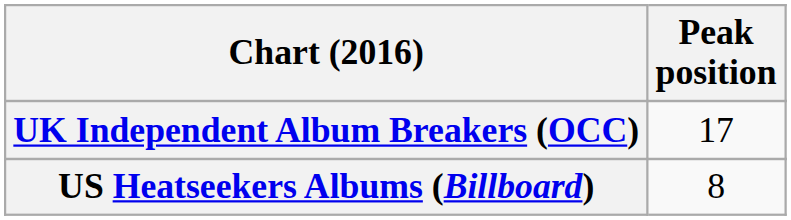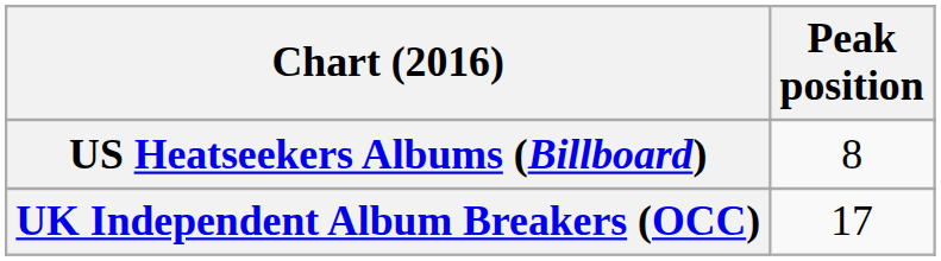rows swapped: UK Independent Album Breakers (OCC) <-> US Heatseekers Albums (Billboard)
